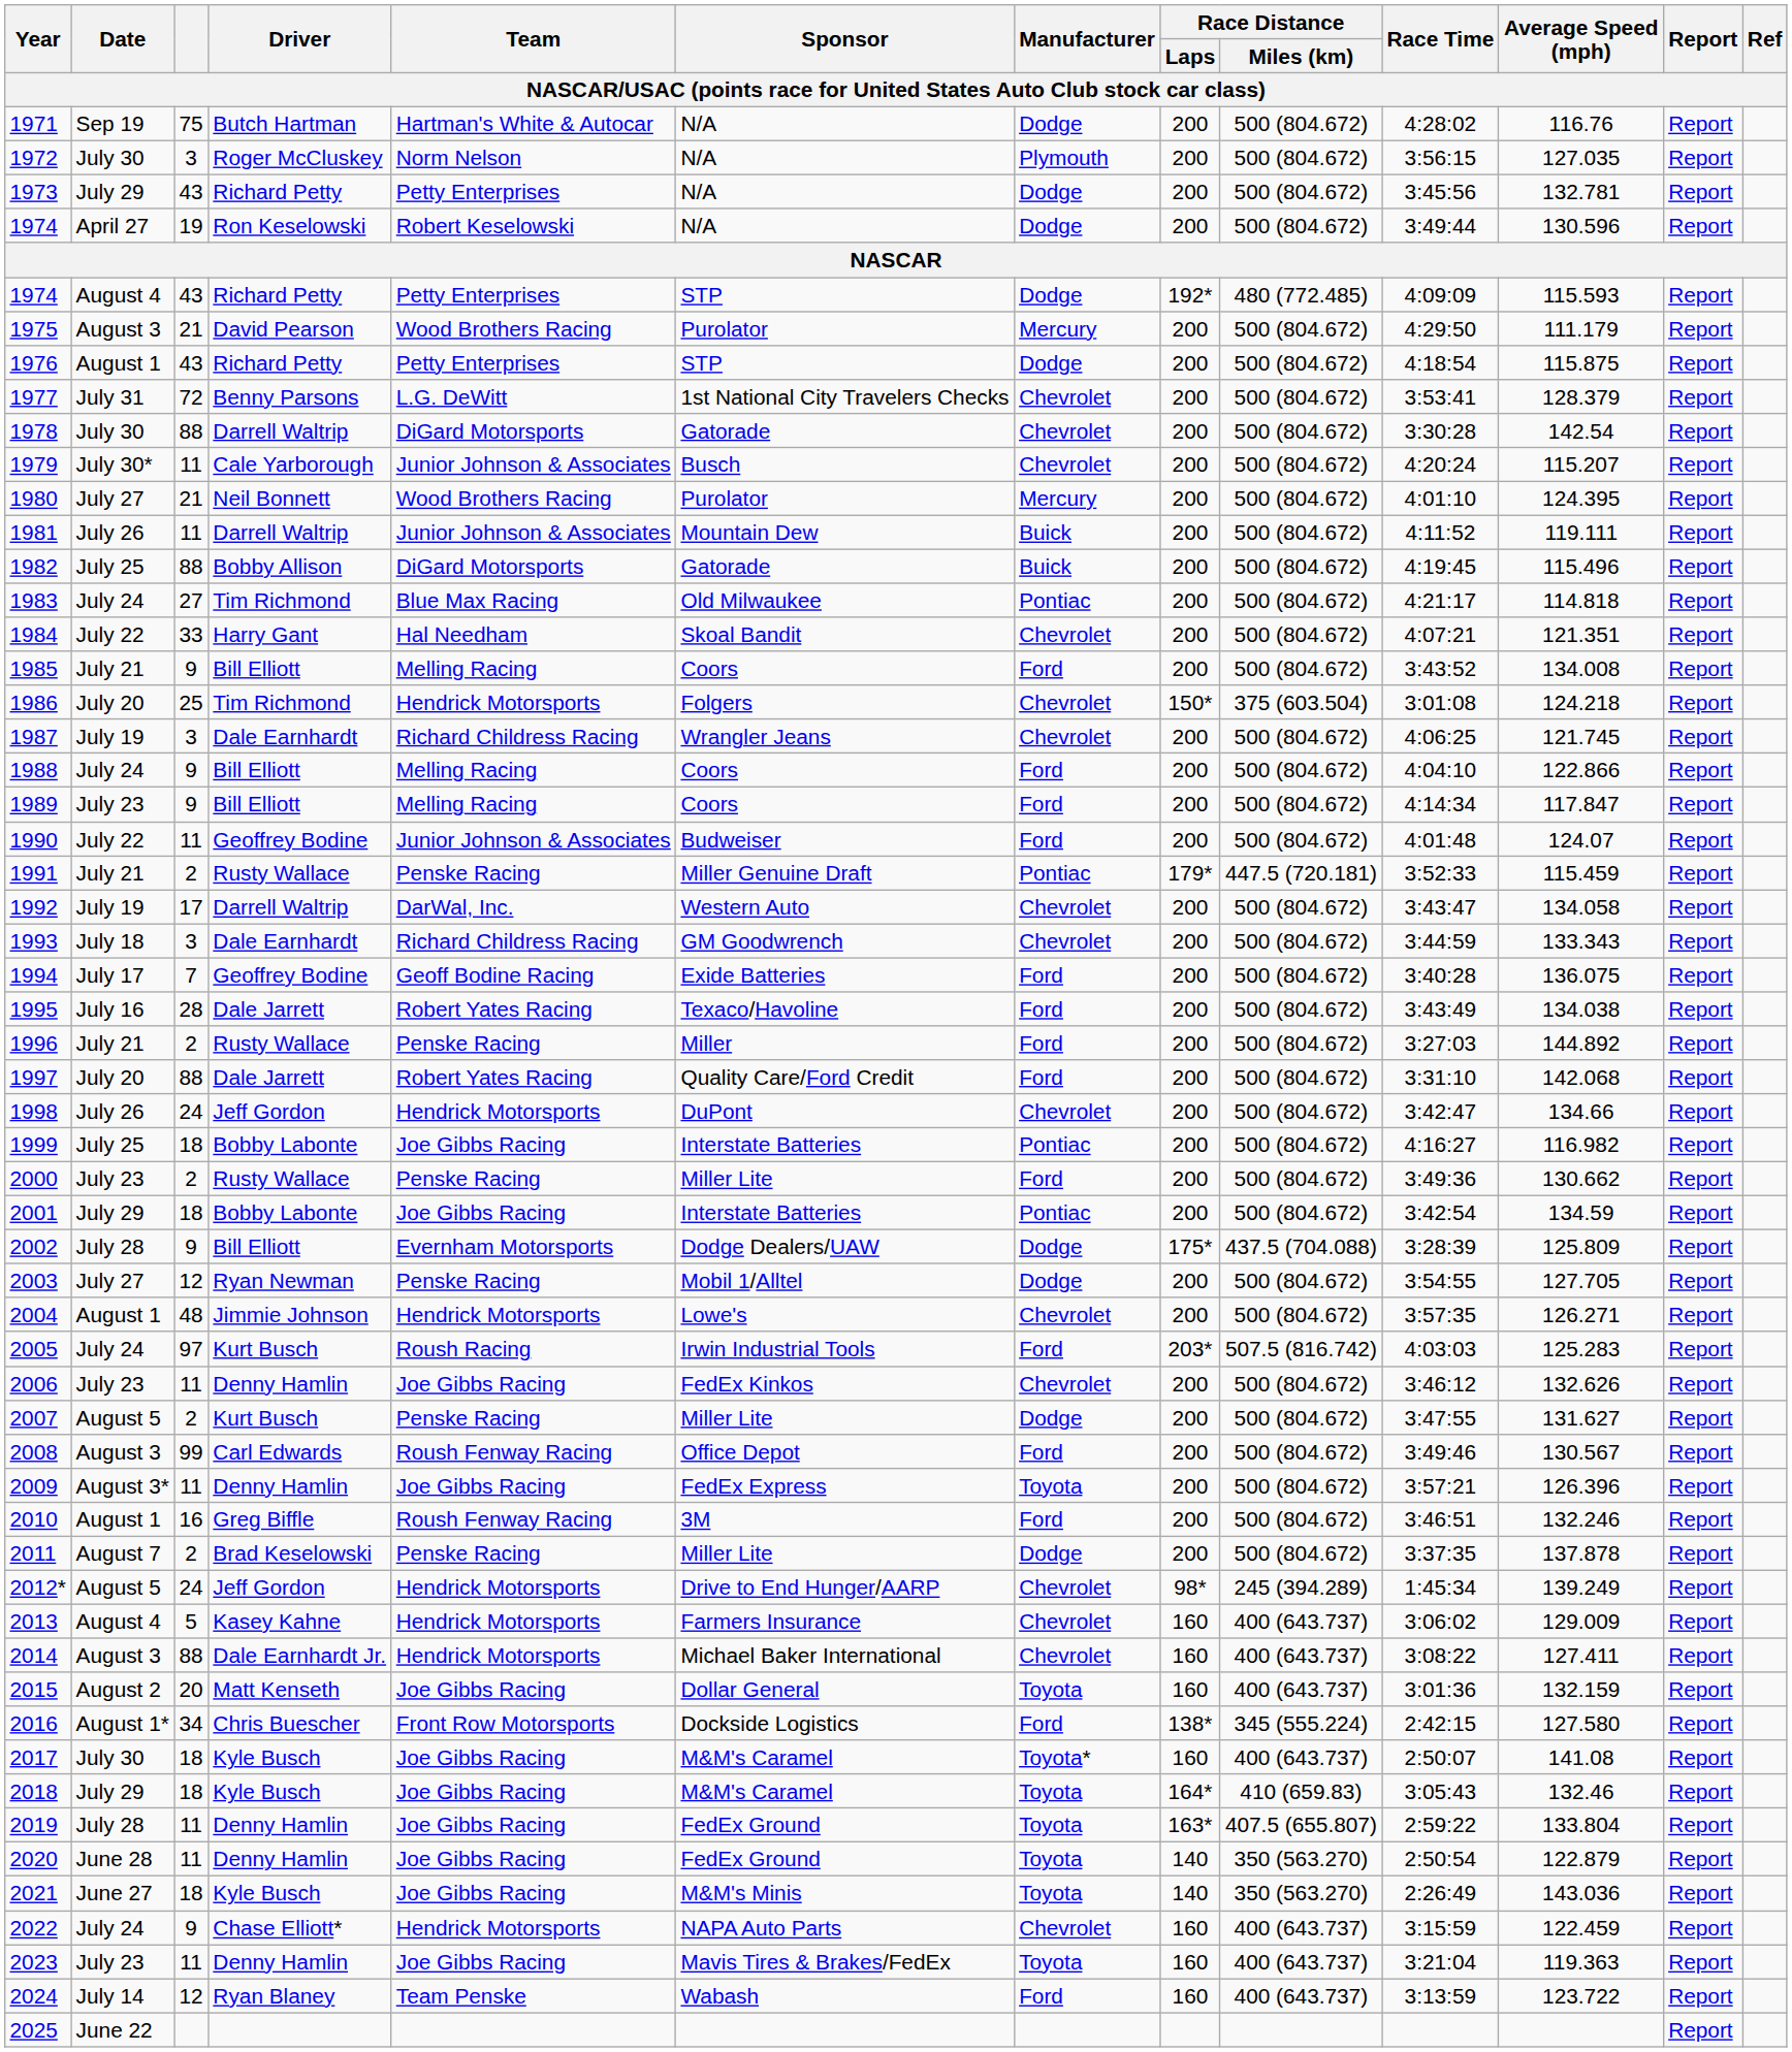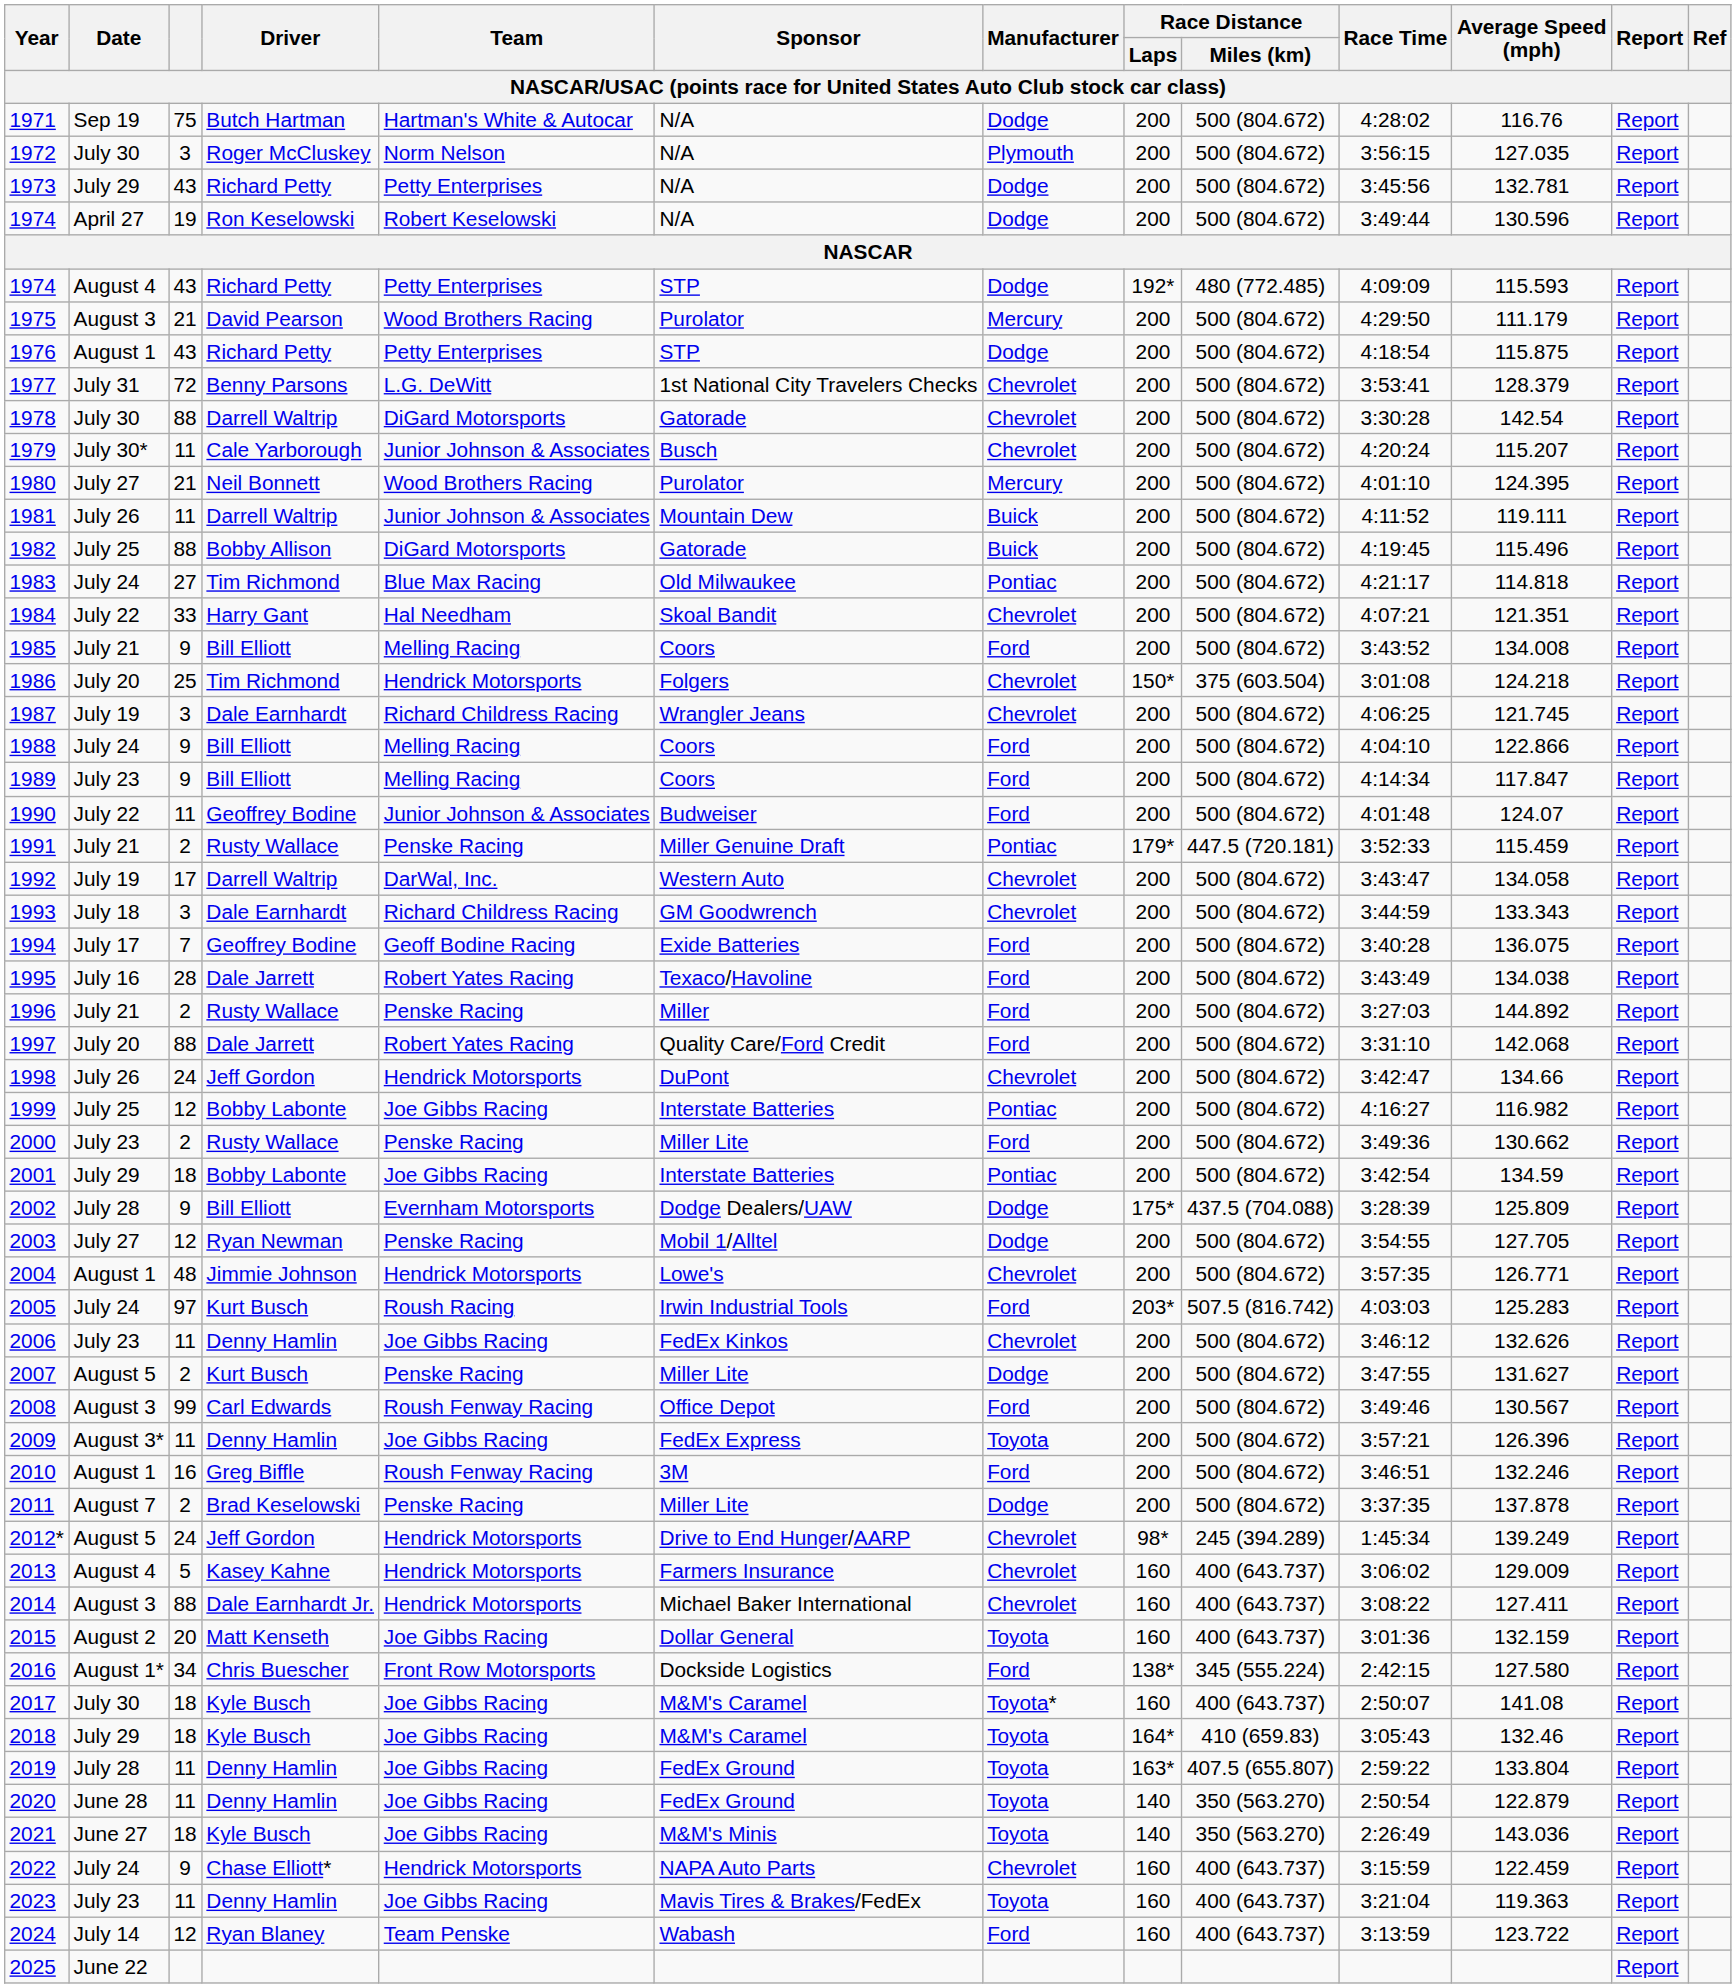1999 | column 3: 18 -> 12
2004 | Average Speed (mph): 126.271 -> 126.771
